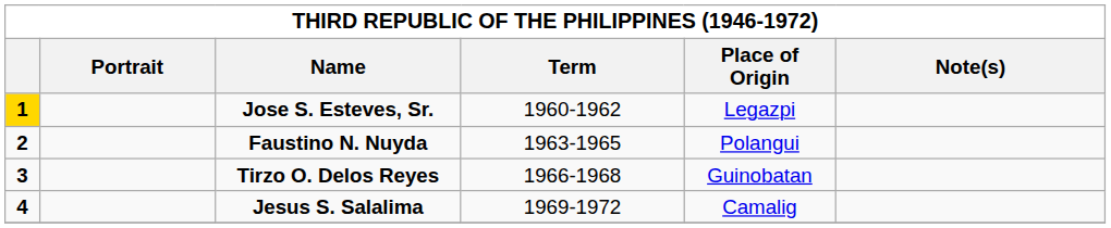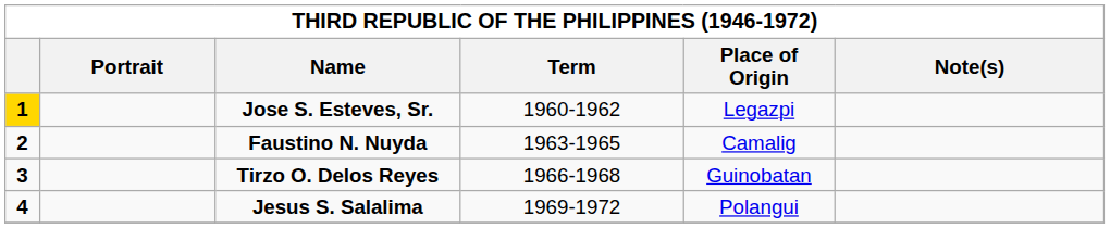Faustino N. Nuyda | Place of Origin: Polangui -> Camalig
Jesus S. Salalima | Place of Origin: Camalig -> Polangui
